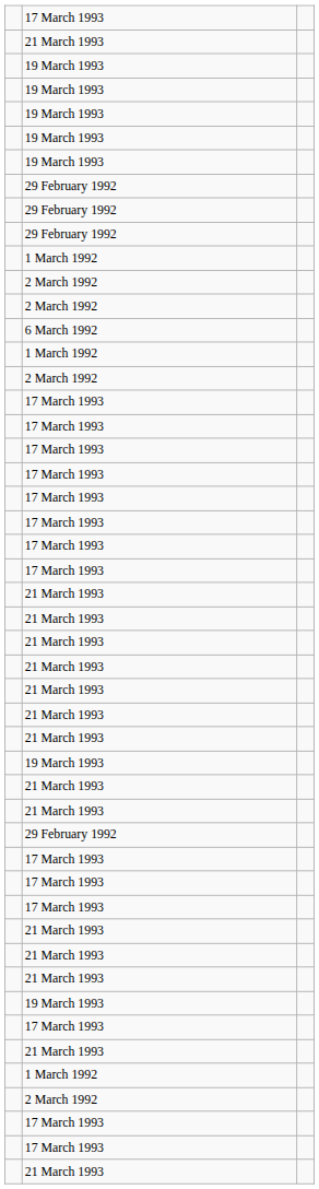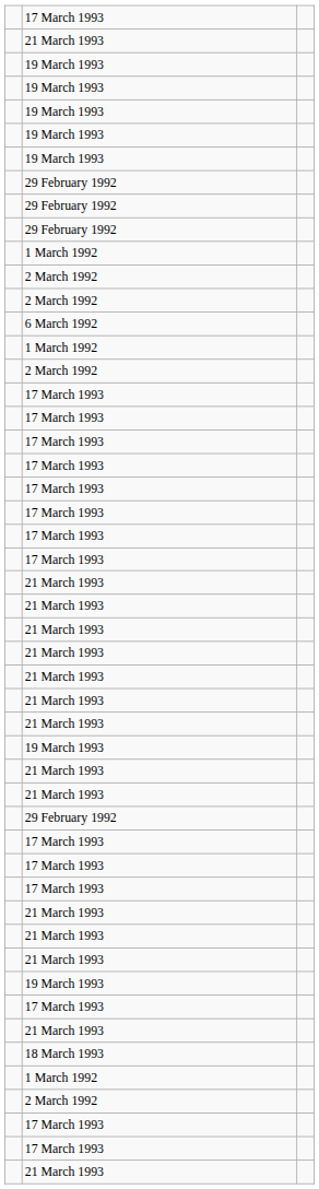+ row: 18 March 1993
